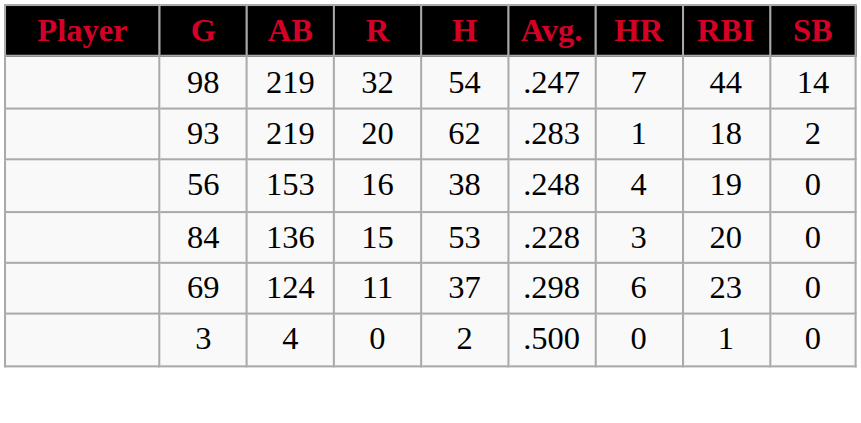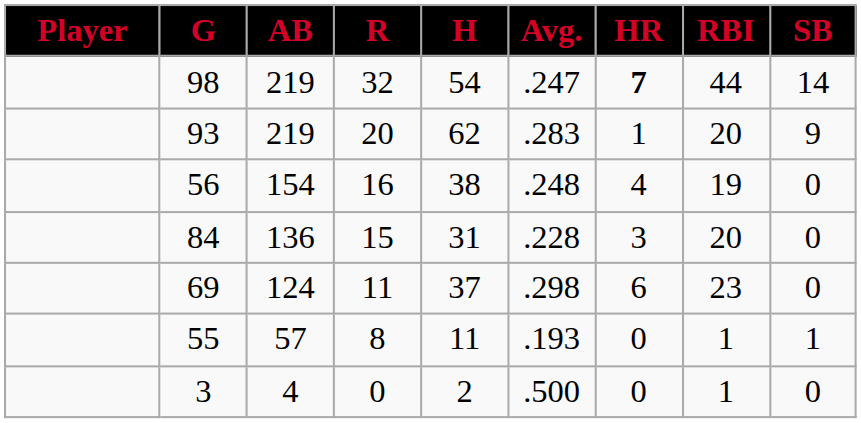98 | HR: normal -> bold
93 | RBI: 18 -> 20
93 | SB: 2 -> 9
56 | AB: 153 -> 154
84 | H: 53 -> 31
+ row: 55 | 57 | 8 | 11 | .193 | 0 | 1 | 1
